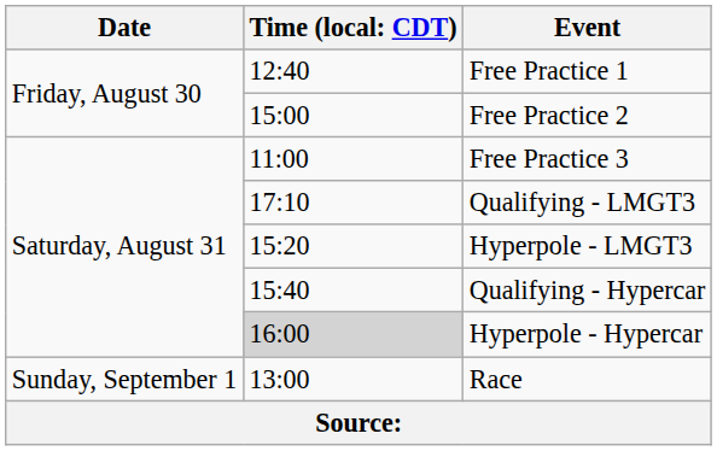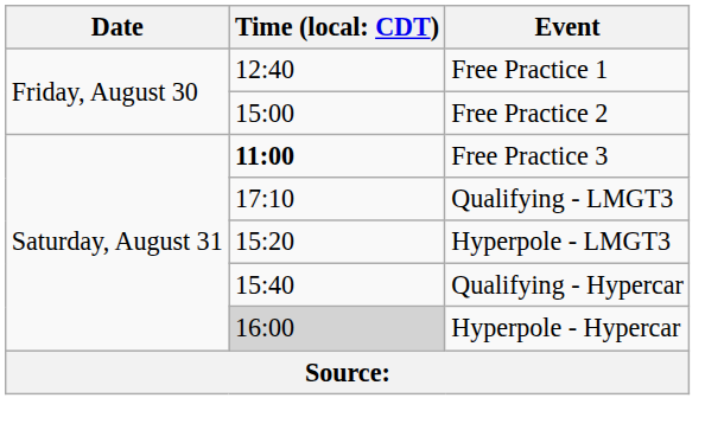Free Practice 3 | column 2: normal -> bold
- row: Sunday, September 1 | 13:00 | Race
